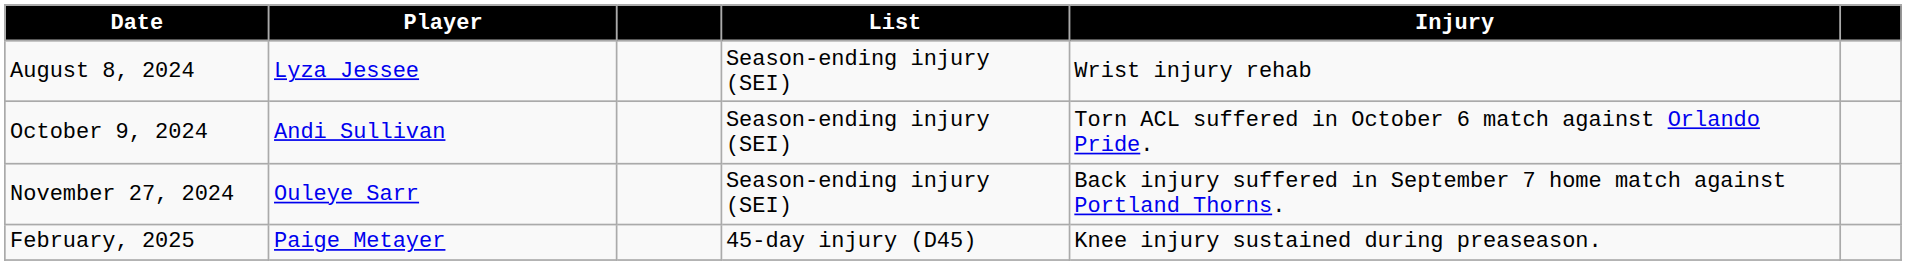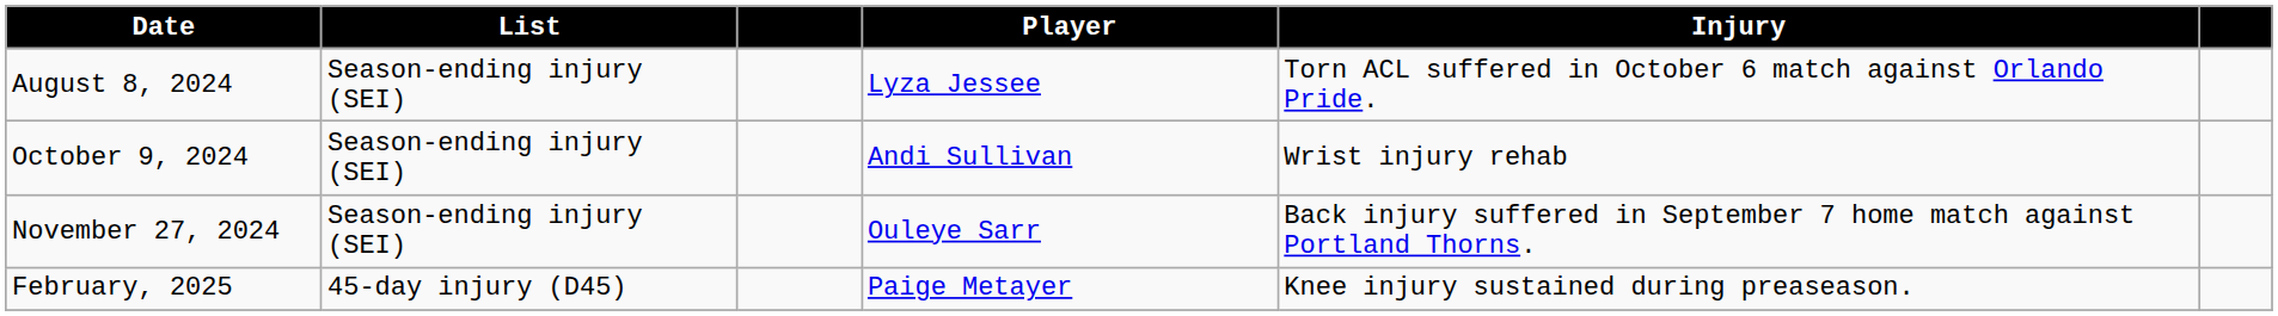columns swapped: Player <-> List
August 8, 2024 | Injury: Wrist injury rehab -> Torn ACL suffered in October 6 match against Orlando Pride.
October 9, 2024 | Injury: Torn ACL suffered in October 6 match against Orlando Pride. -> Wrist injury rehab
